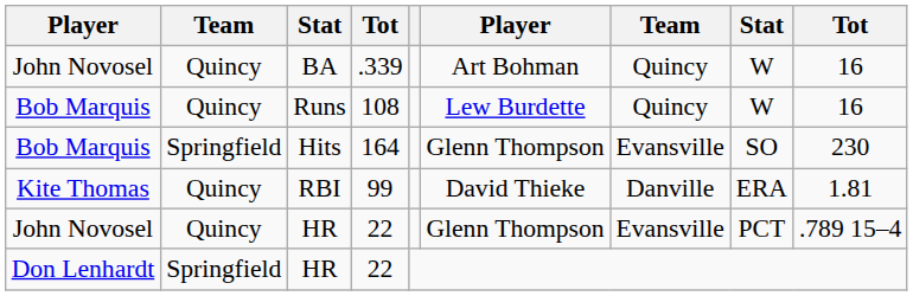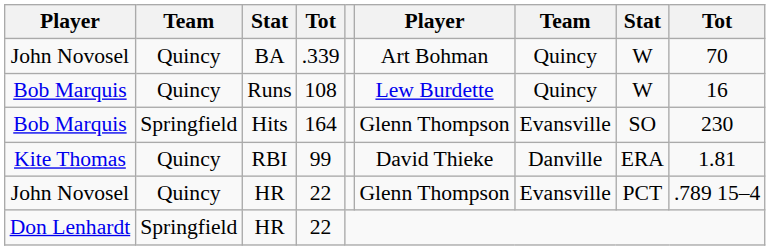BA | column 9: 16 -> 70
